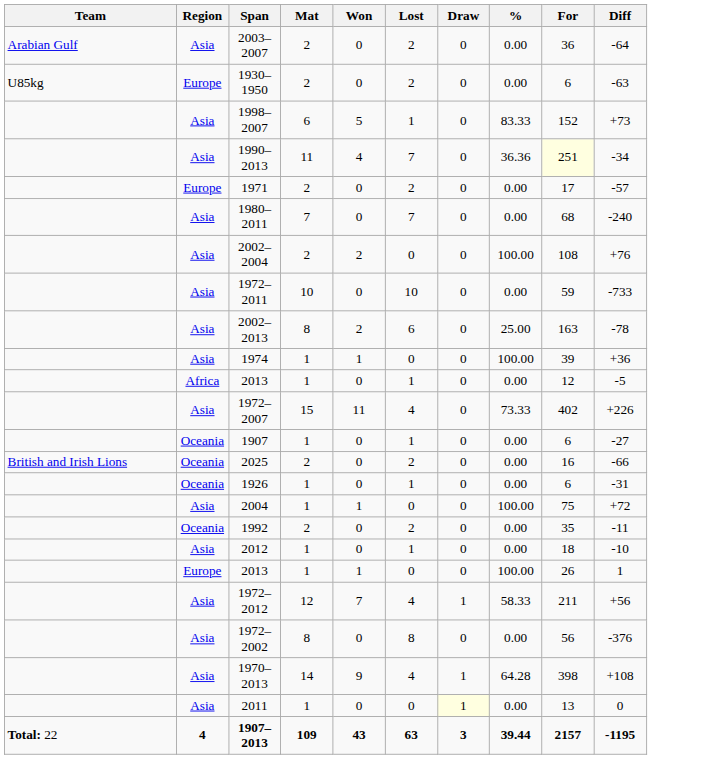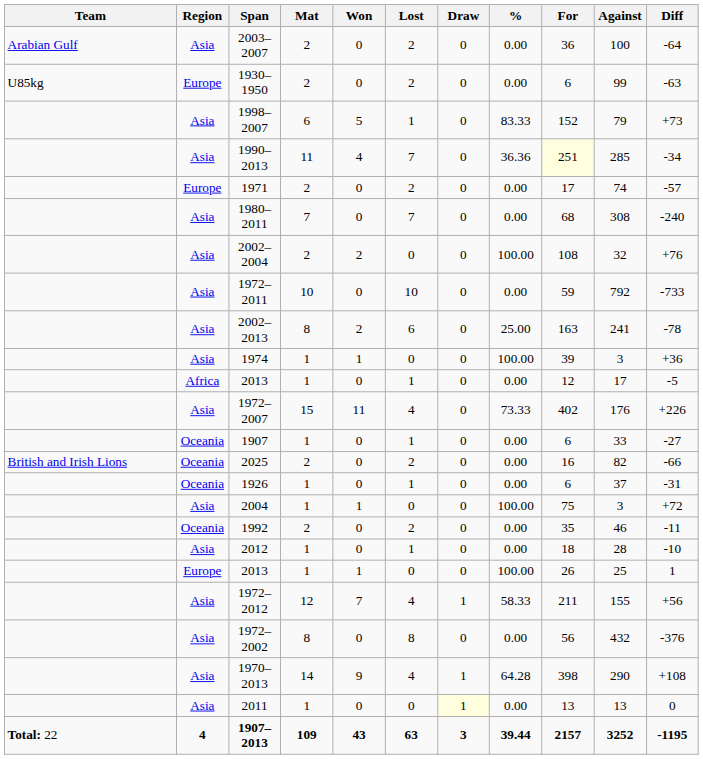+ column: Against | 100 | 99 | 79 | 285 | 74 | 308 | 32 | 792 | 241 | 3 | 17 | 176 | 33 | 82 | 37 | 3 | 46 | 28 | 25 | 155 | 432 | 290 | 13 | 3252
